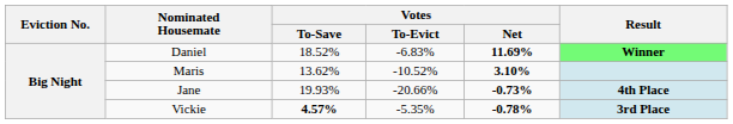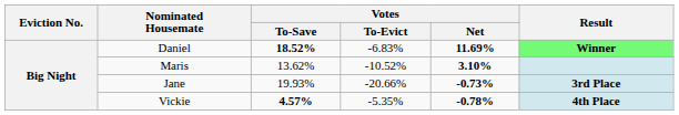Daniel | Votes / To-Save: normal -> bold
Jane | Result: 4th Place -> 3rd Place
Vickie | Result: 3rd Place -> 4th Place
